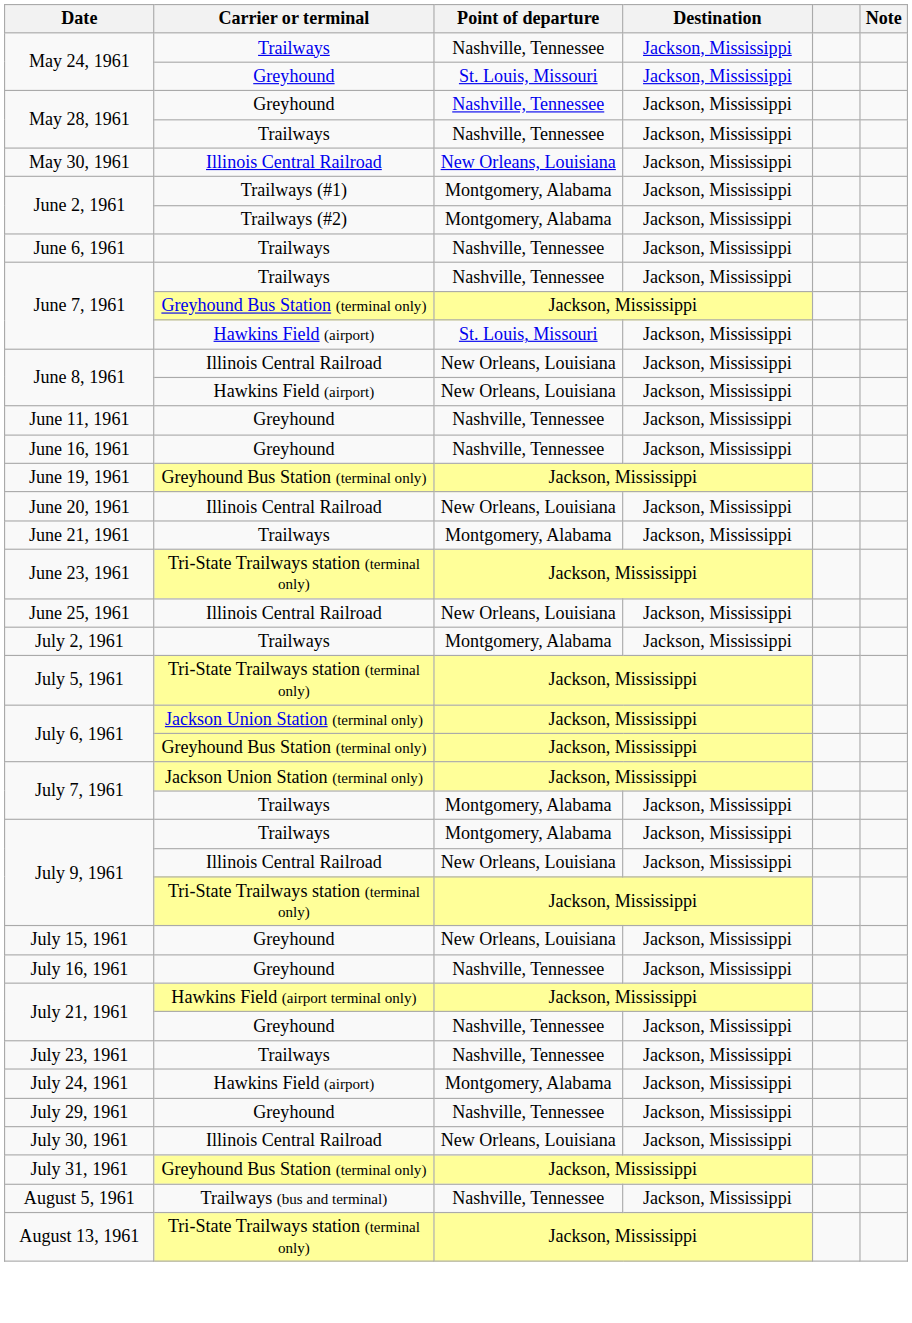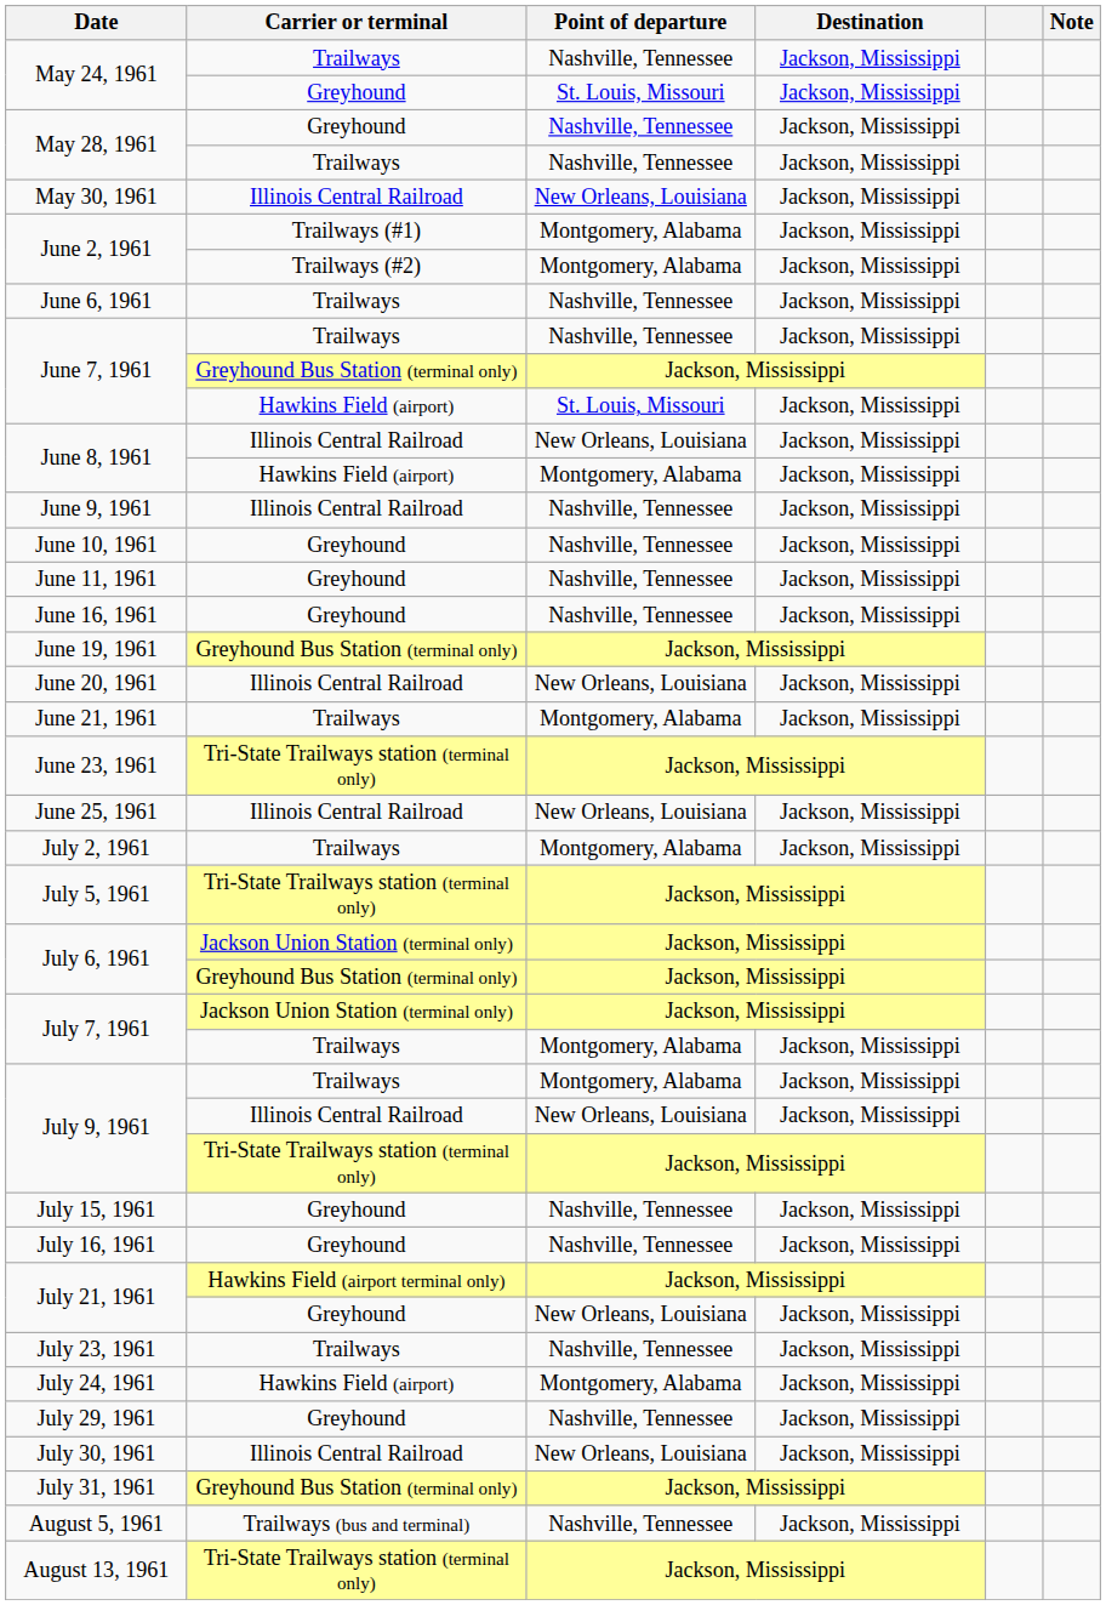June 8, 1961 / Hawkins Field (airport) | Point of departure: New Orleans, Louisiana -> Montgomery, Alabama
+ row: June 9, 1961 | Illinois Central Railroad | Nashville, Tennessee | Jackson, Mississippi
+ row: June 10, 1961 | Greyhound | Nashville, Tennessee | Jackson, Mississippi
July 15, 1961 | Point of departure: New Orleans, Louisiana -> Nashville, Tennessee
July 21, 1961 / Greyhound | Point of departure: Nashville, Tennessee -> New Orleans, Louisiana
